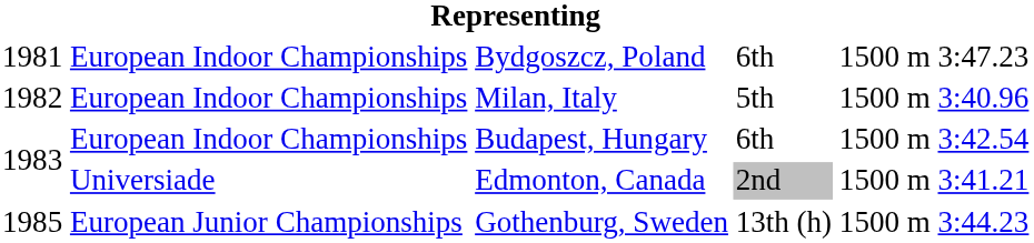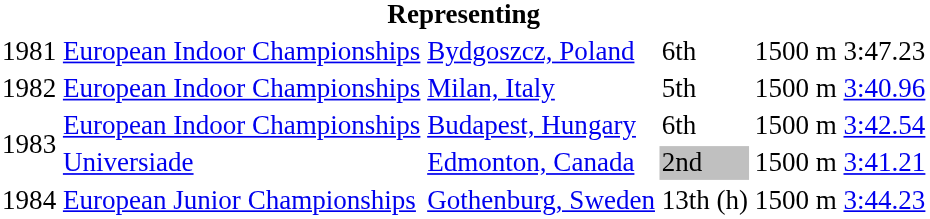Gothenburg, Sweden | column 1: 1985 -> 1984
